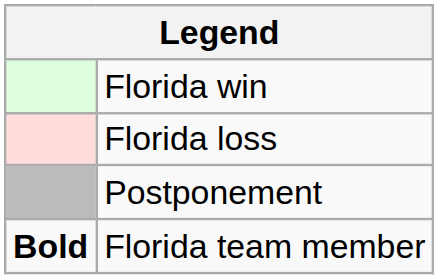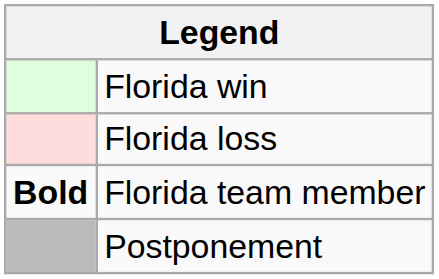rows swapped: Postponement <-> Florida team member
